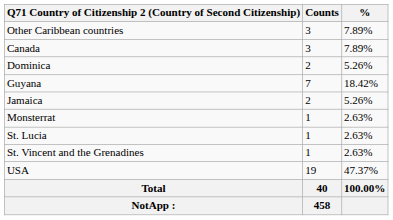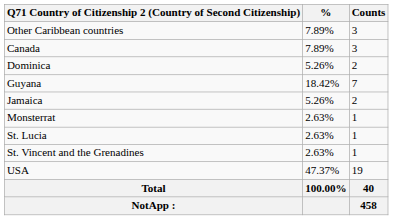columns swapped: Counts <-> %
